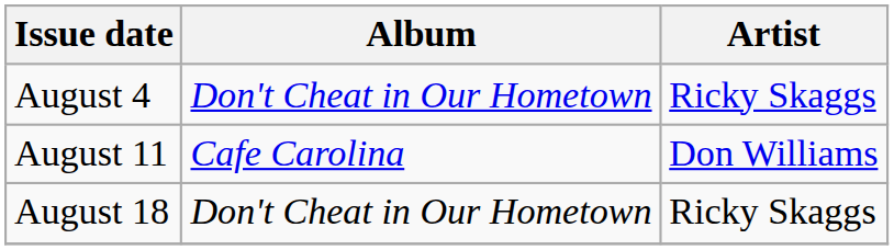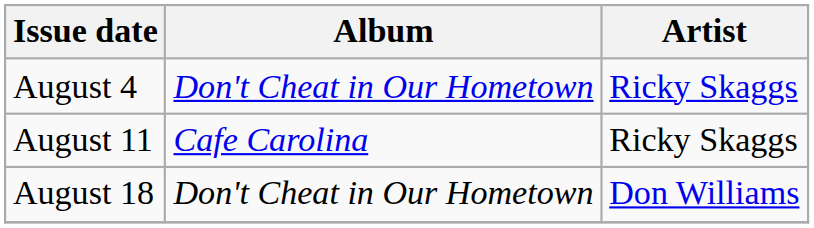August 11 | Artist: Don Williams -> Ricky Skaggs
August 18 | Artist: Ricky Skaggs -> Don Williams
